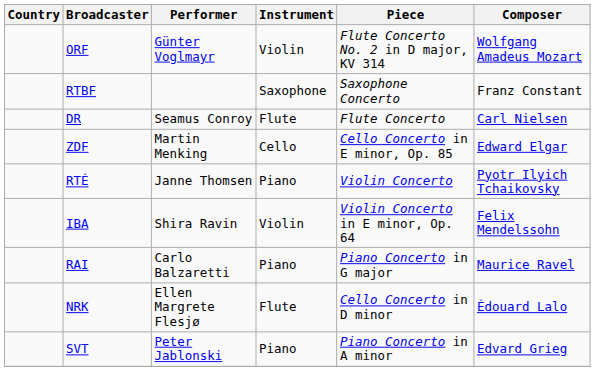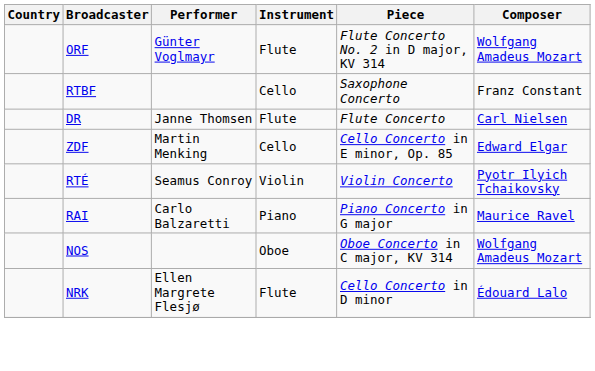ORF | Instrument: Violin -> Flute
RTBF | Instrument: Saxophone -> Cello
DR | Performer: Seamus Conroy -> Janne Thomsen
RTÉ | Performer: Janne Thomsen -> Seamus Conroy
RTÉ | Instrument: Piano -> Violin
- row: IBA | Shira Ravin | Violin | Violin Concerto in E minor, Op. 64 | Felix Mendelssohn
+ row: NOS | Oboe | Oboe Concerto in C major, KV 314 | Wolfgang Amadeus Mozart
- row: SVT | Peter Jablonski | Piano | Piano Concerto in A minor | Edvard Grieg
